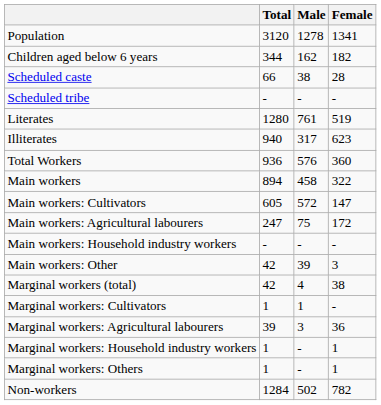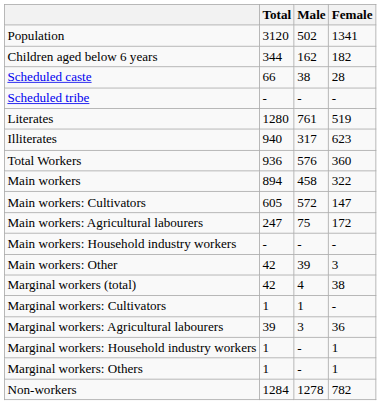Population | Male: 1278 -> 502
Non-workers | Male: 502 -> 1278
